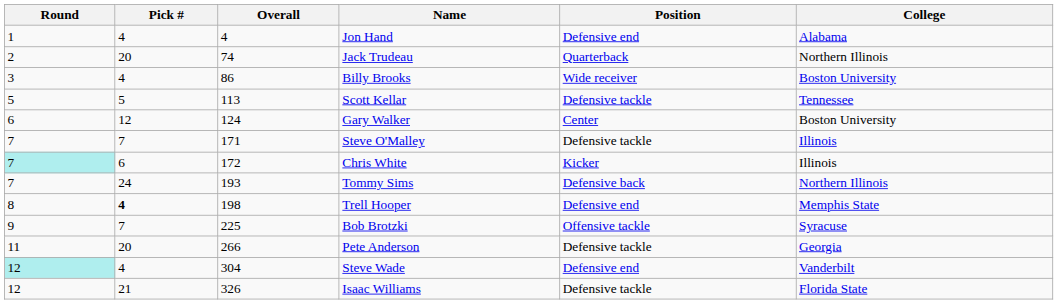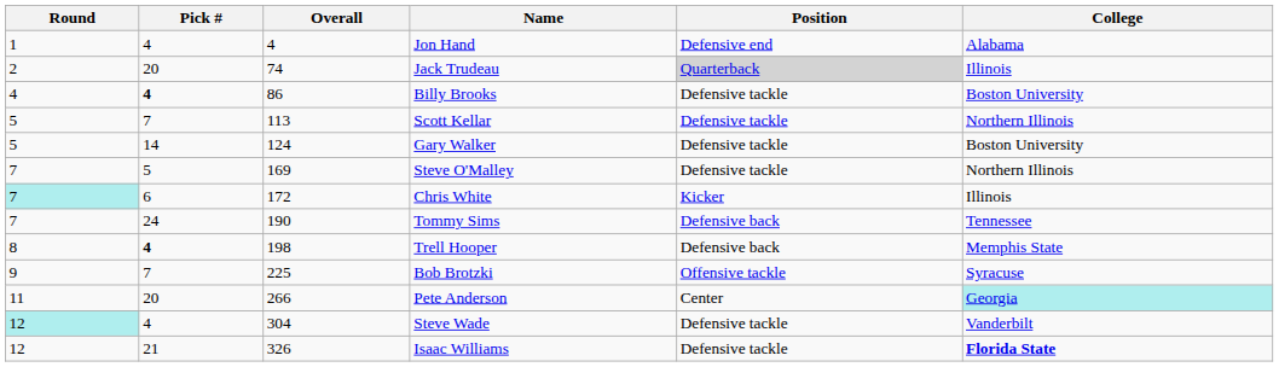Jack Trudeau | Position: no background -> lightgrey background
Jack Trudeau | College: Northern Illinois -> Illinois
Billy Brooks | Round: 3 -> 4
Billy Brooks | Pick #: normal -> bold
Billy Brooks | Position: Wide receiver -> Defensive tackle
Scott Kellar | Pick #: 5 -> 7
Scott Kellar | College: Tennessee -> Northern Illinois
Gary Walker | Round: 6 -> 5
Gary Walker | Pick #: 12 -> 14
Gary Walker | Position: Center -> Defensive tackle
Steve O'Malley | Pick #: 7 -> 5
Steve O'Malley | Overall: 171 -> 169
Steve O'Malley | College: Illinois -> Northern Illinois
Tommy Sims | Overall: 193 -> 190
Tommy Sims | College: Northern Illinois -> Tennessee
Trell Hooper | Position: Defensive end -> Defensive back
Pete Anderson | Position: Defensive tackle -> Center
Pete Anderson | College: no background -> paleturquoise background
Steve Wade | Position: Defensive end -> Defensive tackle
Isaac Williams | College: normal -> bold
